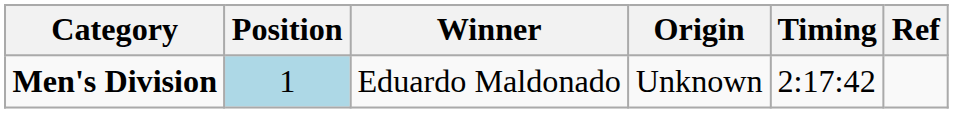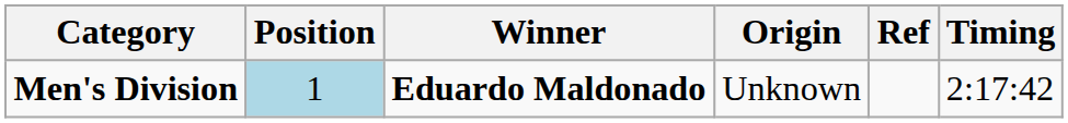columns swapped: Timing <-> Ref
Men's Division | Winner: normal -> bold
